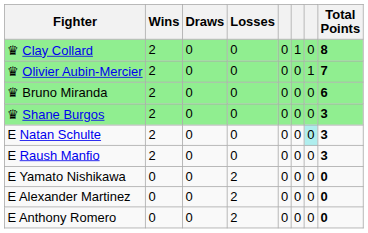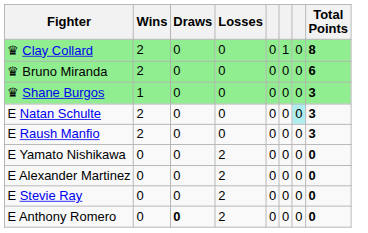- row: ♛ Olivier Aubin-Mercier | 2 | 0 | 0 | 0 | 0 | 1 | 7
♛ Shane Burgos | Wins: 2 -> 1
+ row: E Stevie Ray | 0 | 0 | 2 | 0 | 0 | 0 | 0
E Anthony Romero | Draws: normal -> bold
